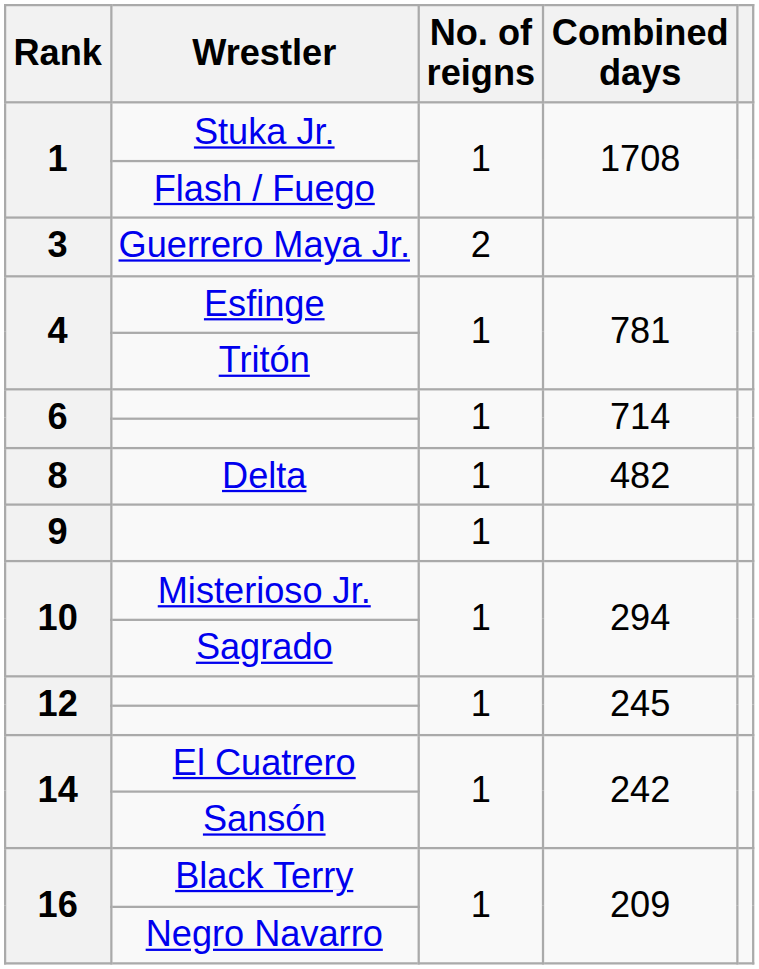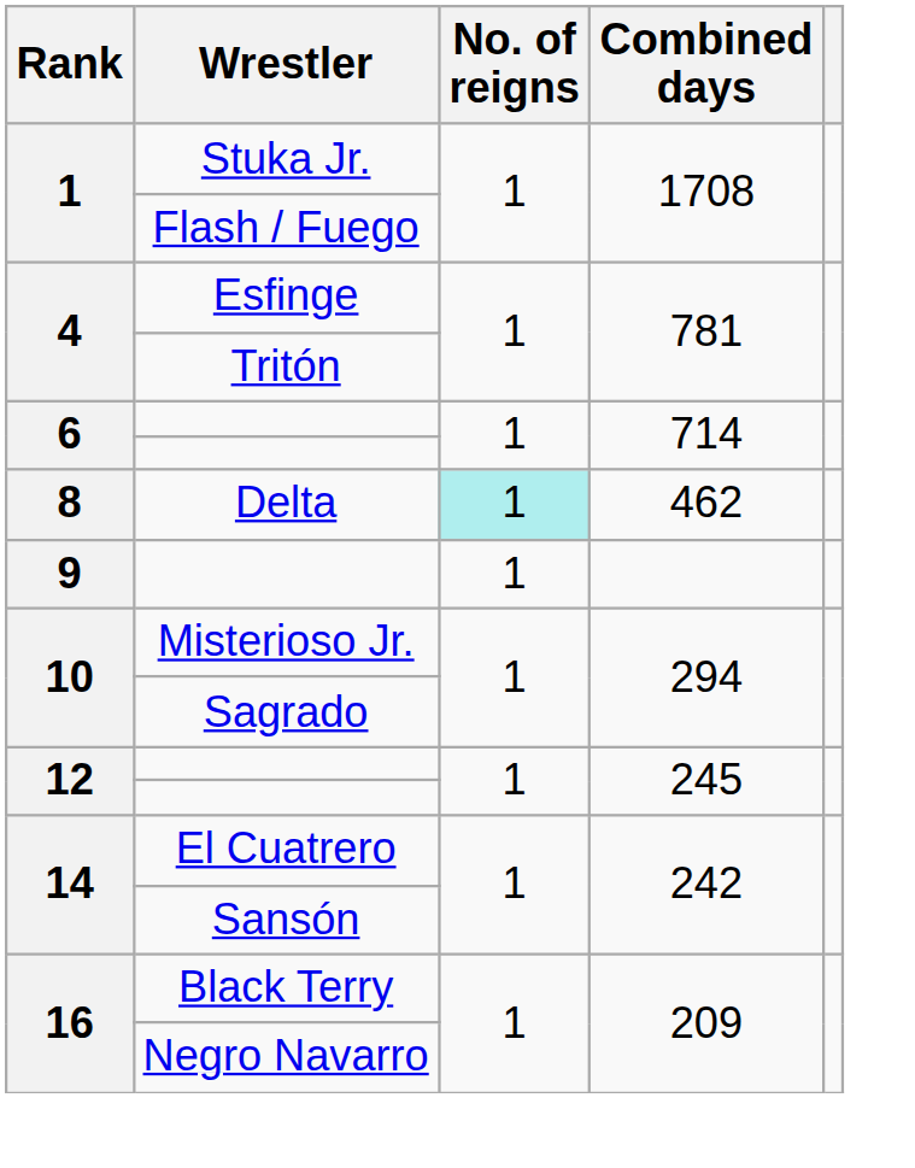- row: 3 | Guerrero Maya Jr. | 2
Delta | No. of reigns: no background -> paleturquoise background
Delta | Combined days: 482 -> 462
